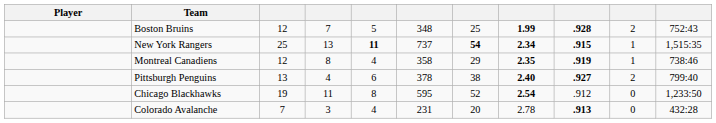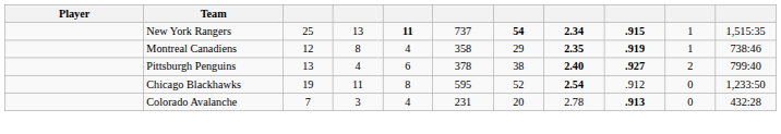- row: Boston Bruins | 12 | 7 | 5 | 348 | 25 | 1.99 | .928 | 2 | 752:43
